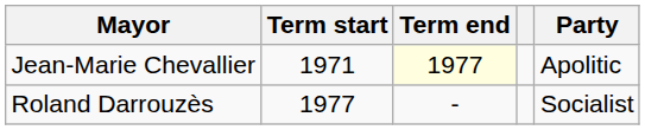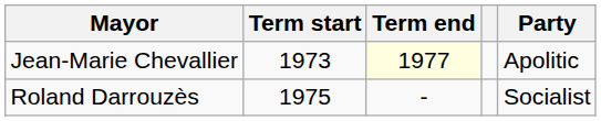Jean-Marie Chevallier | Term start: 1971 -> 1973
Roland Darrouzès | Term start: 1977 -> 1975
